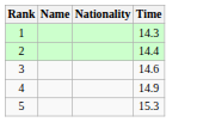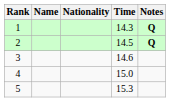+ column: Notes | Q | Q
2 | Time: 14.4 -> 14.5
4 | Time: 14.9 -> 15.0
